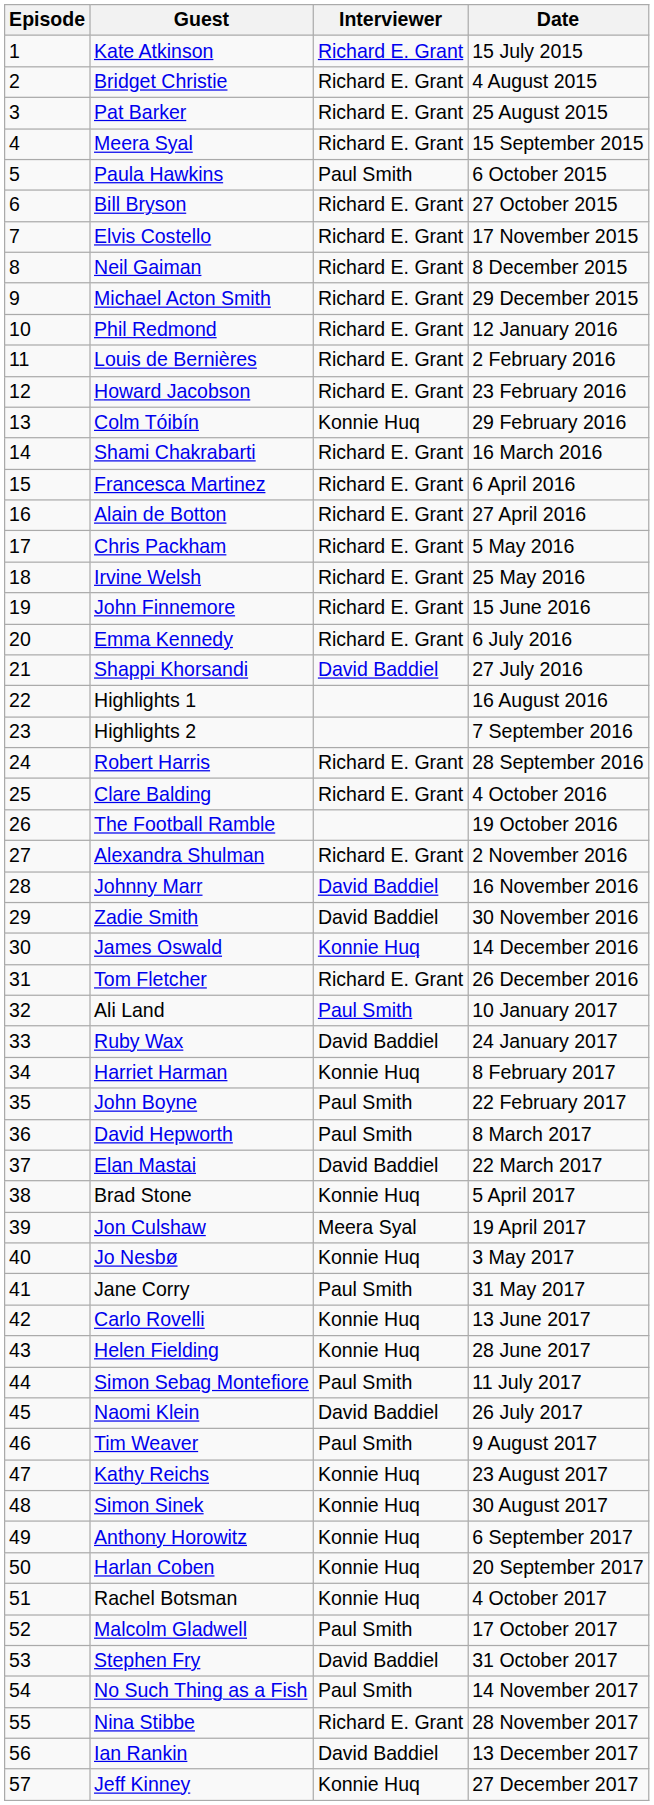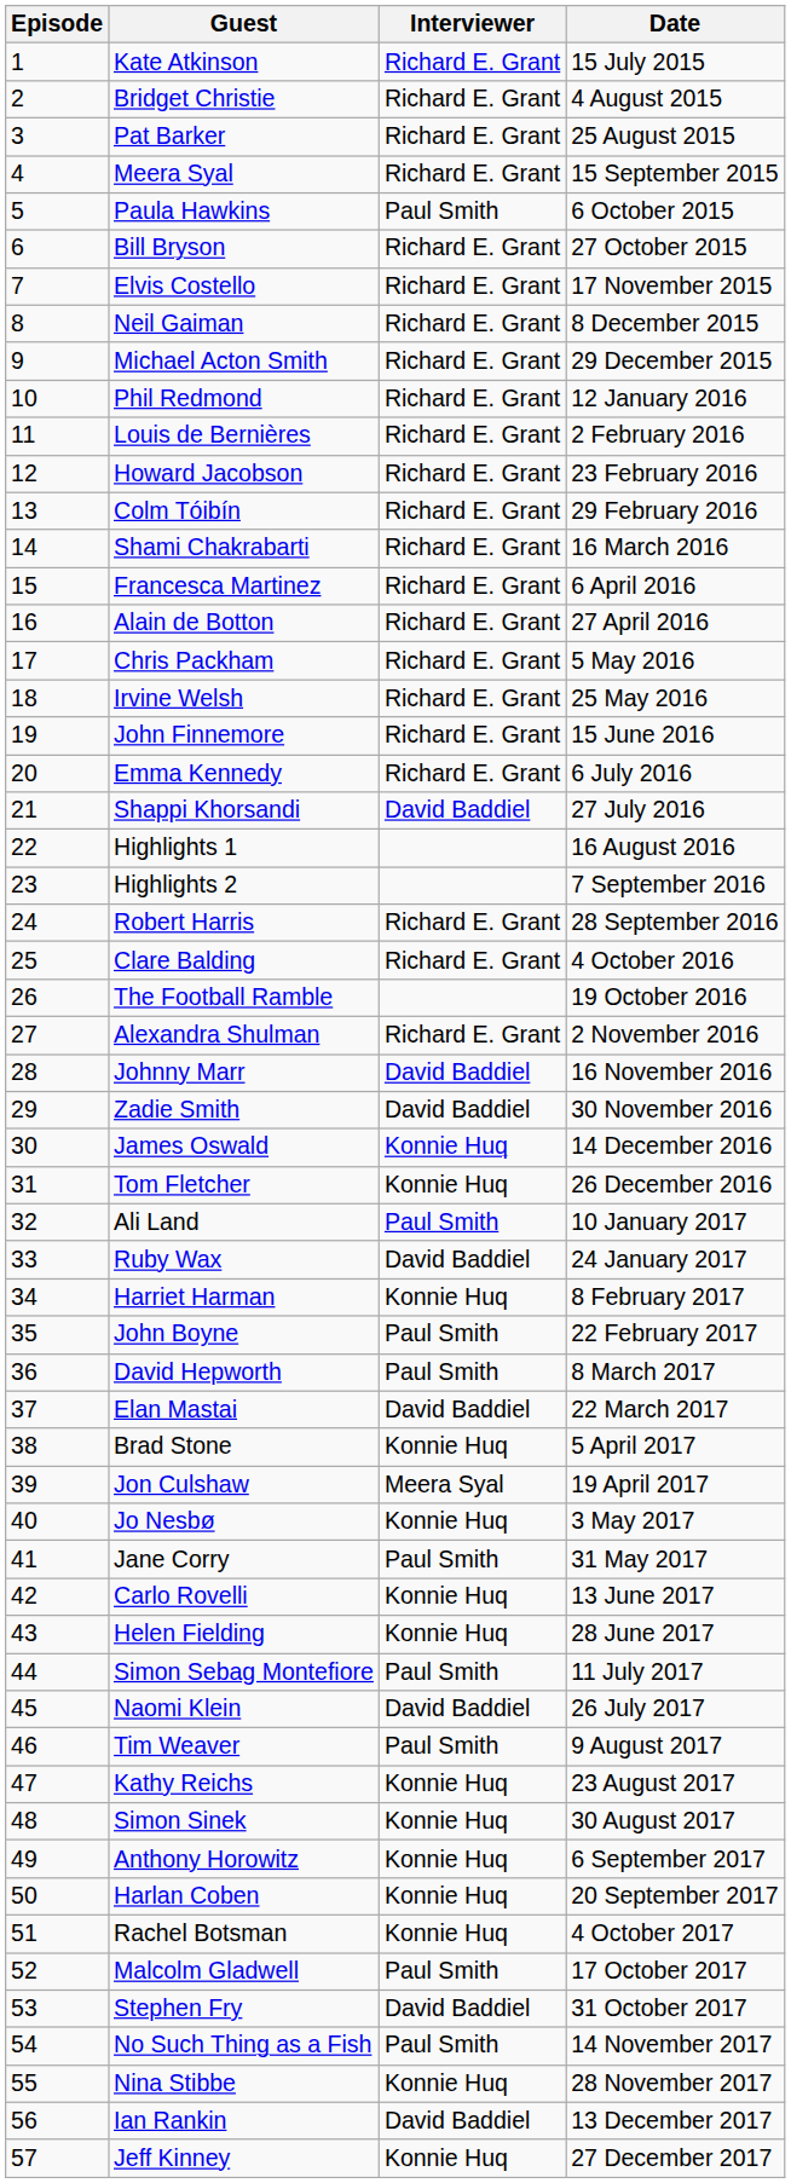Colm Tóibín | Interviewer: Konnie Huq -> Richard E. Grant
Tom Fletcher | Interviewer: Richard E. Grant -> Konnie Huq
Nina Stibbe | Interviewer: Richard E. Grant -> Konnie Huq
